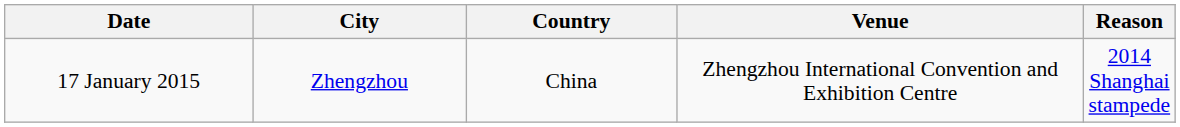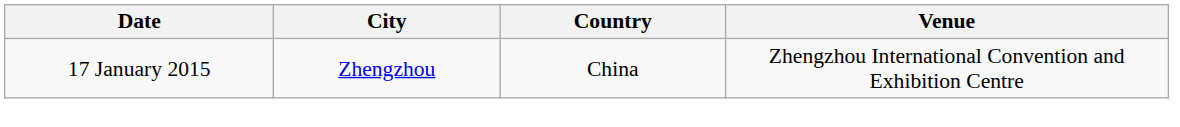- column: Reason | 2014 Shanghai stampede
